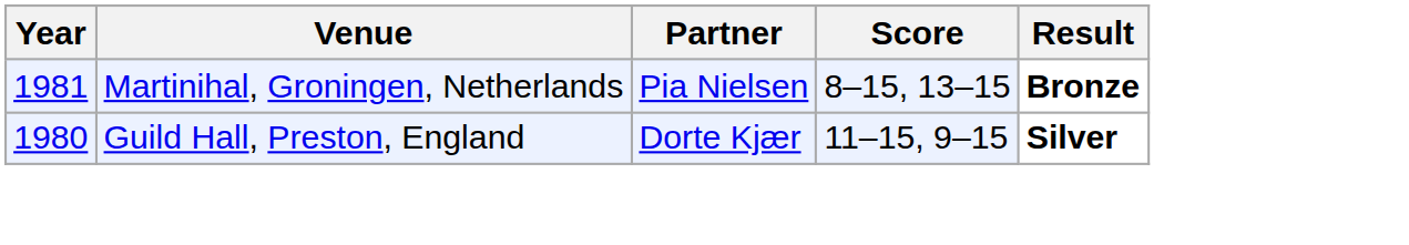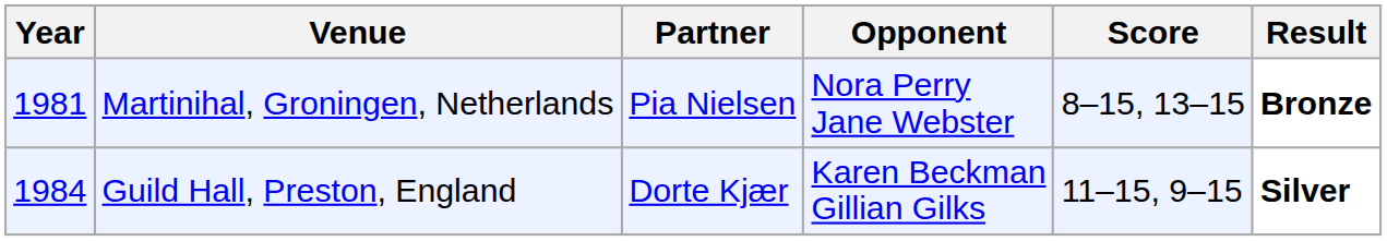+ column: Opponent | Nora Perry Jane Webster | Karen Beckman Gillian Gilks
Guild Hall, Preston, England | Year: 1980 -> 1984
